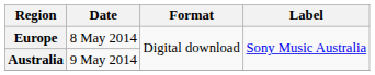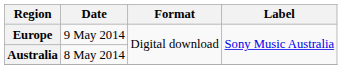Europe | Date: 8 May 2014 -> 9 May 2014
Australia | Date: 9 May 2014 -> 8 May 2014
